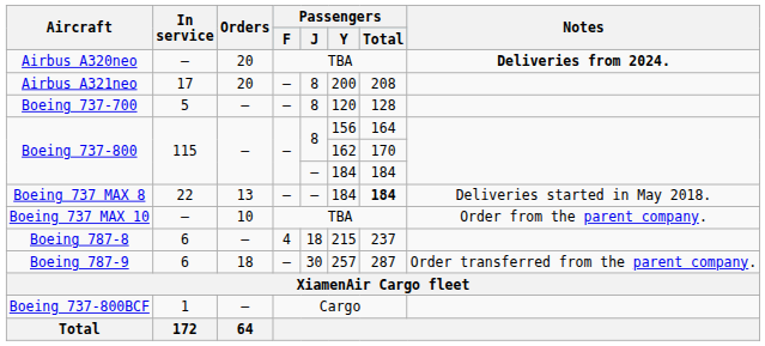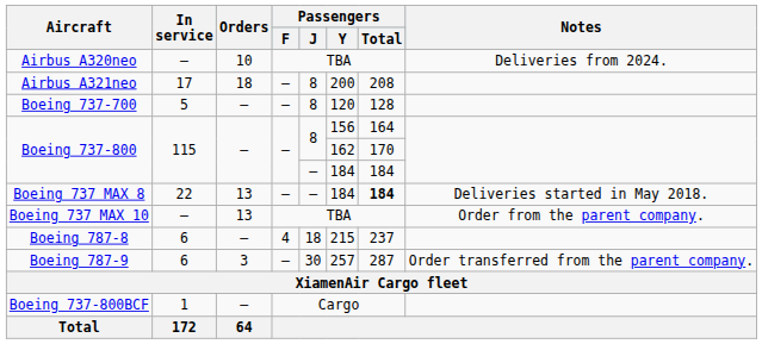Airbus A320neo | Orders: 20 -> 10
Airbus A320neo | Notes: bold -> normal
Airbus A321neo | Orders: 20 -> 18
Boeing 737 MAX 10 | Orders: 10 -> 13
Boeing 787-9 | Orders: 18 -> 3
